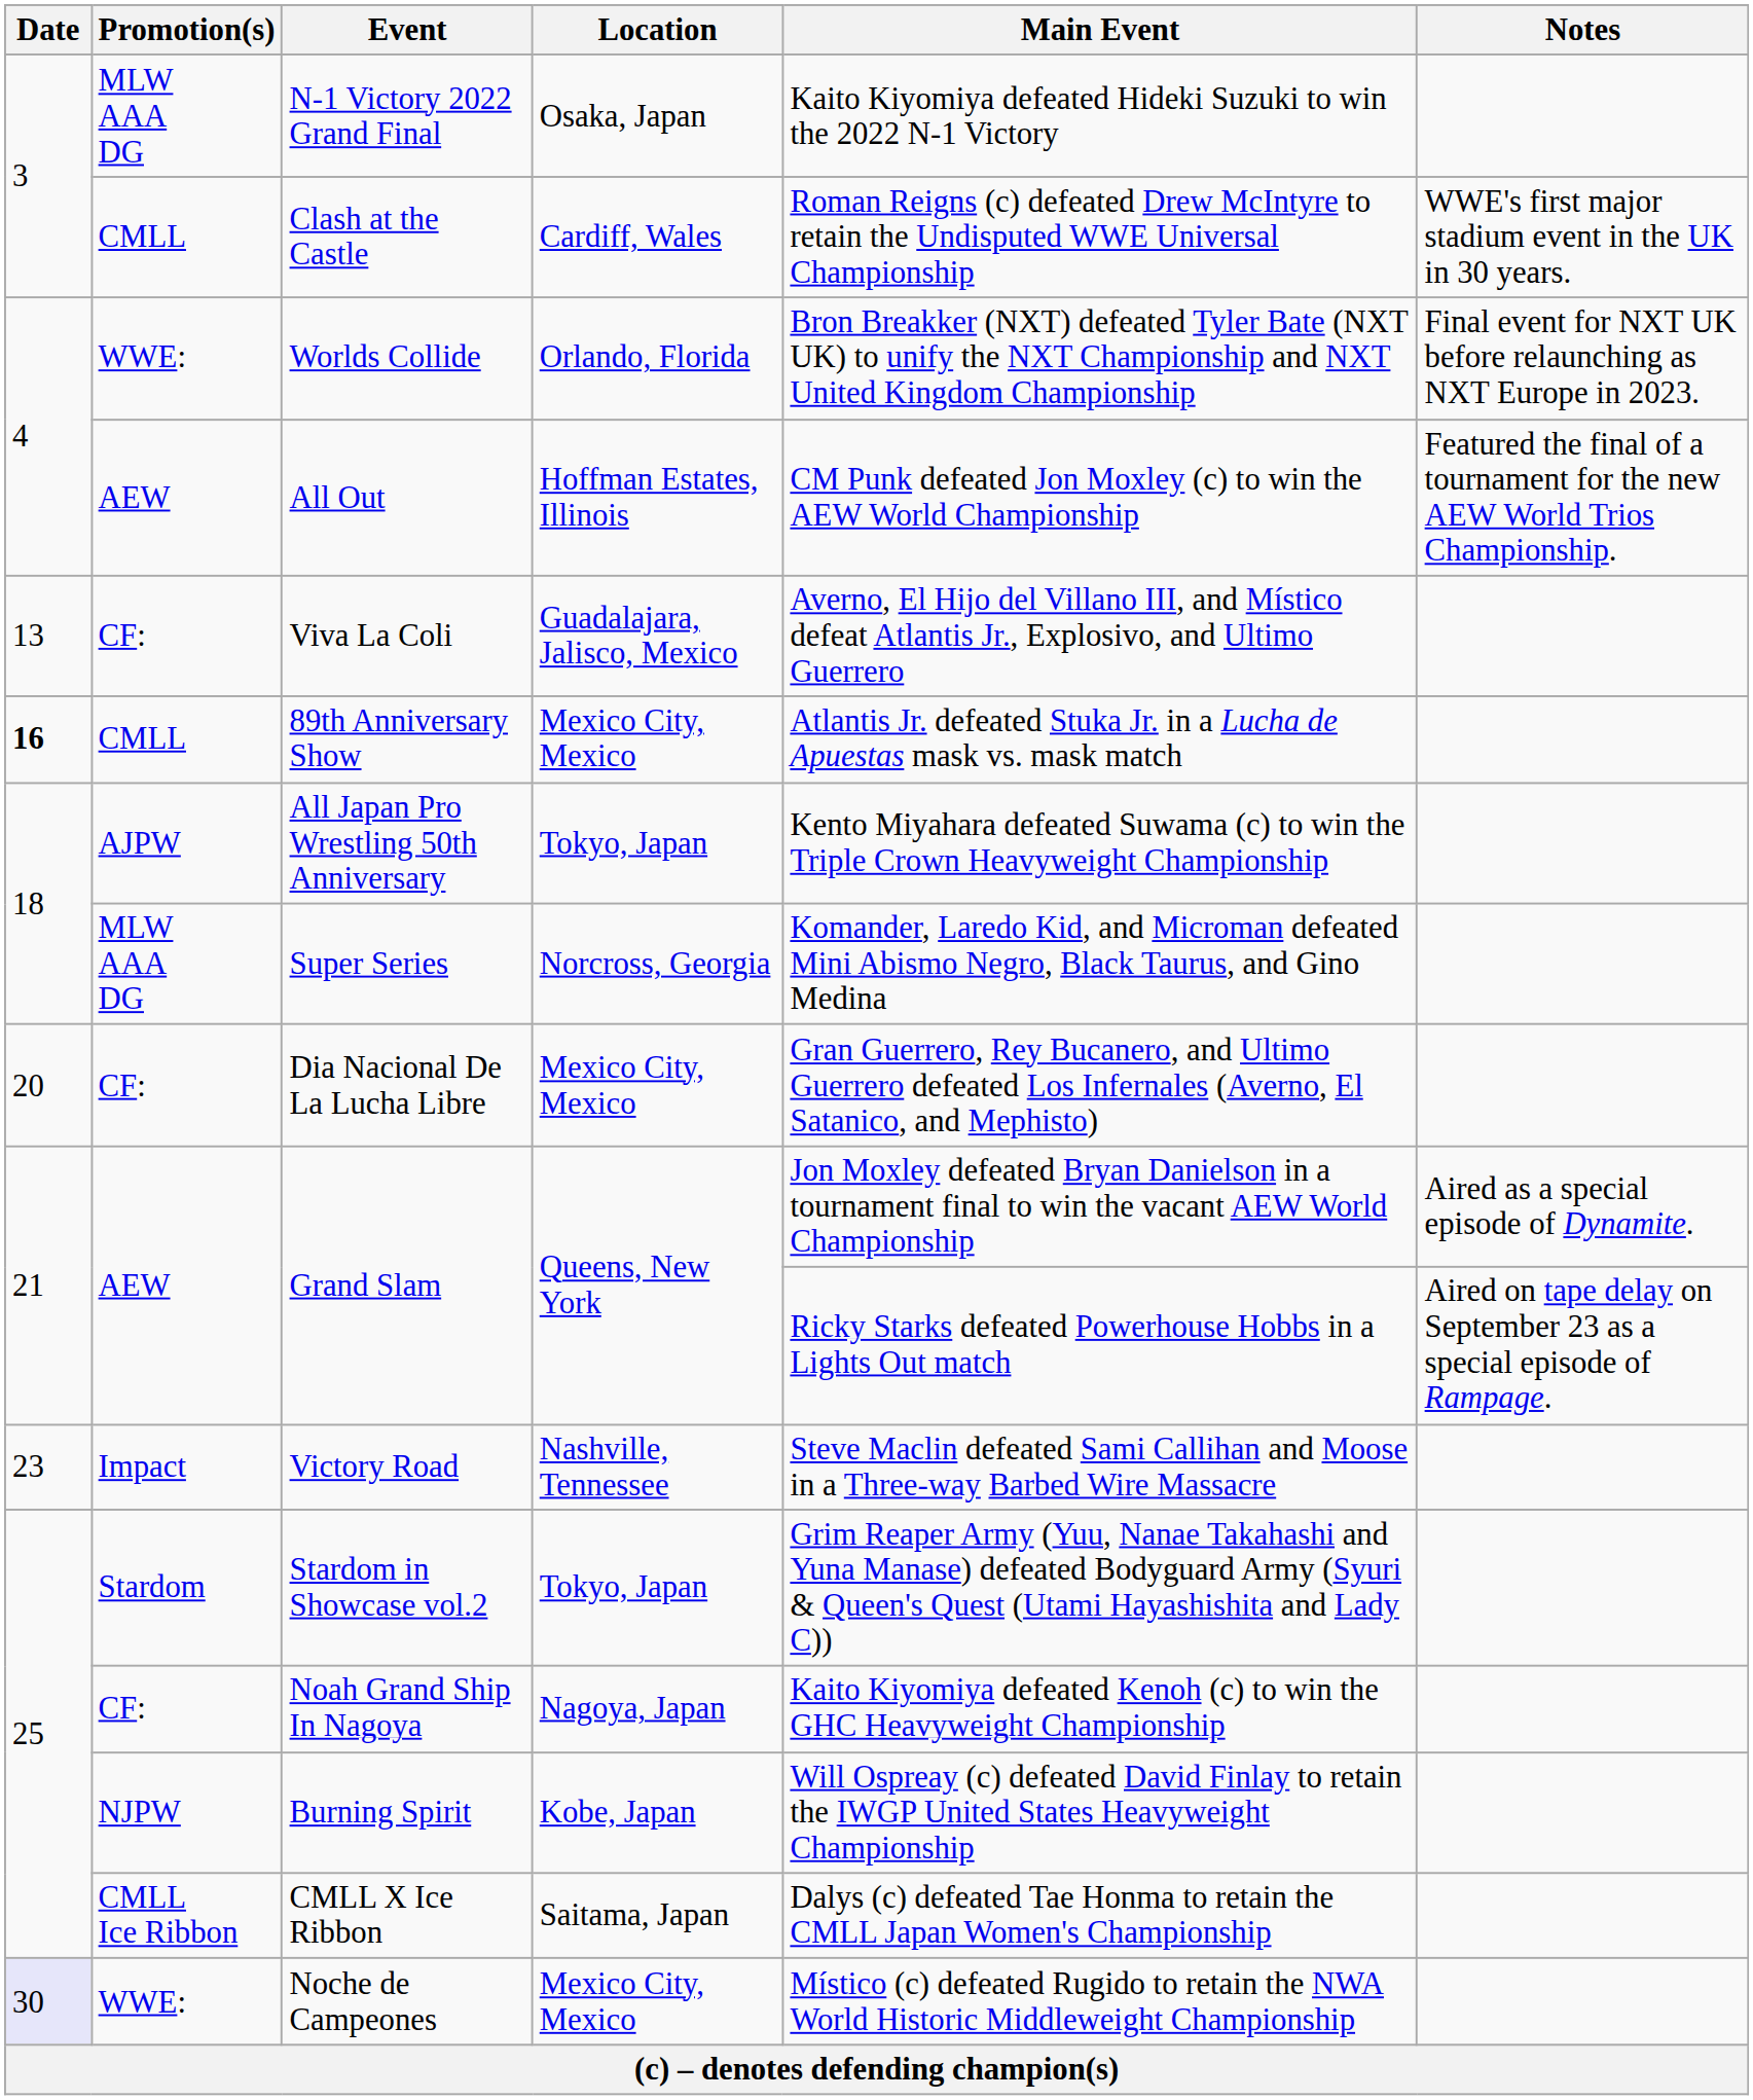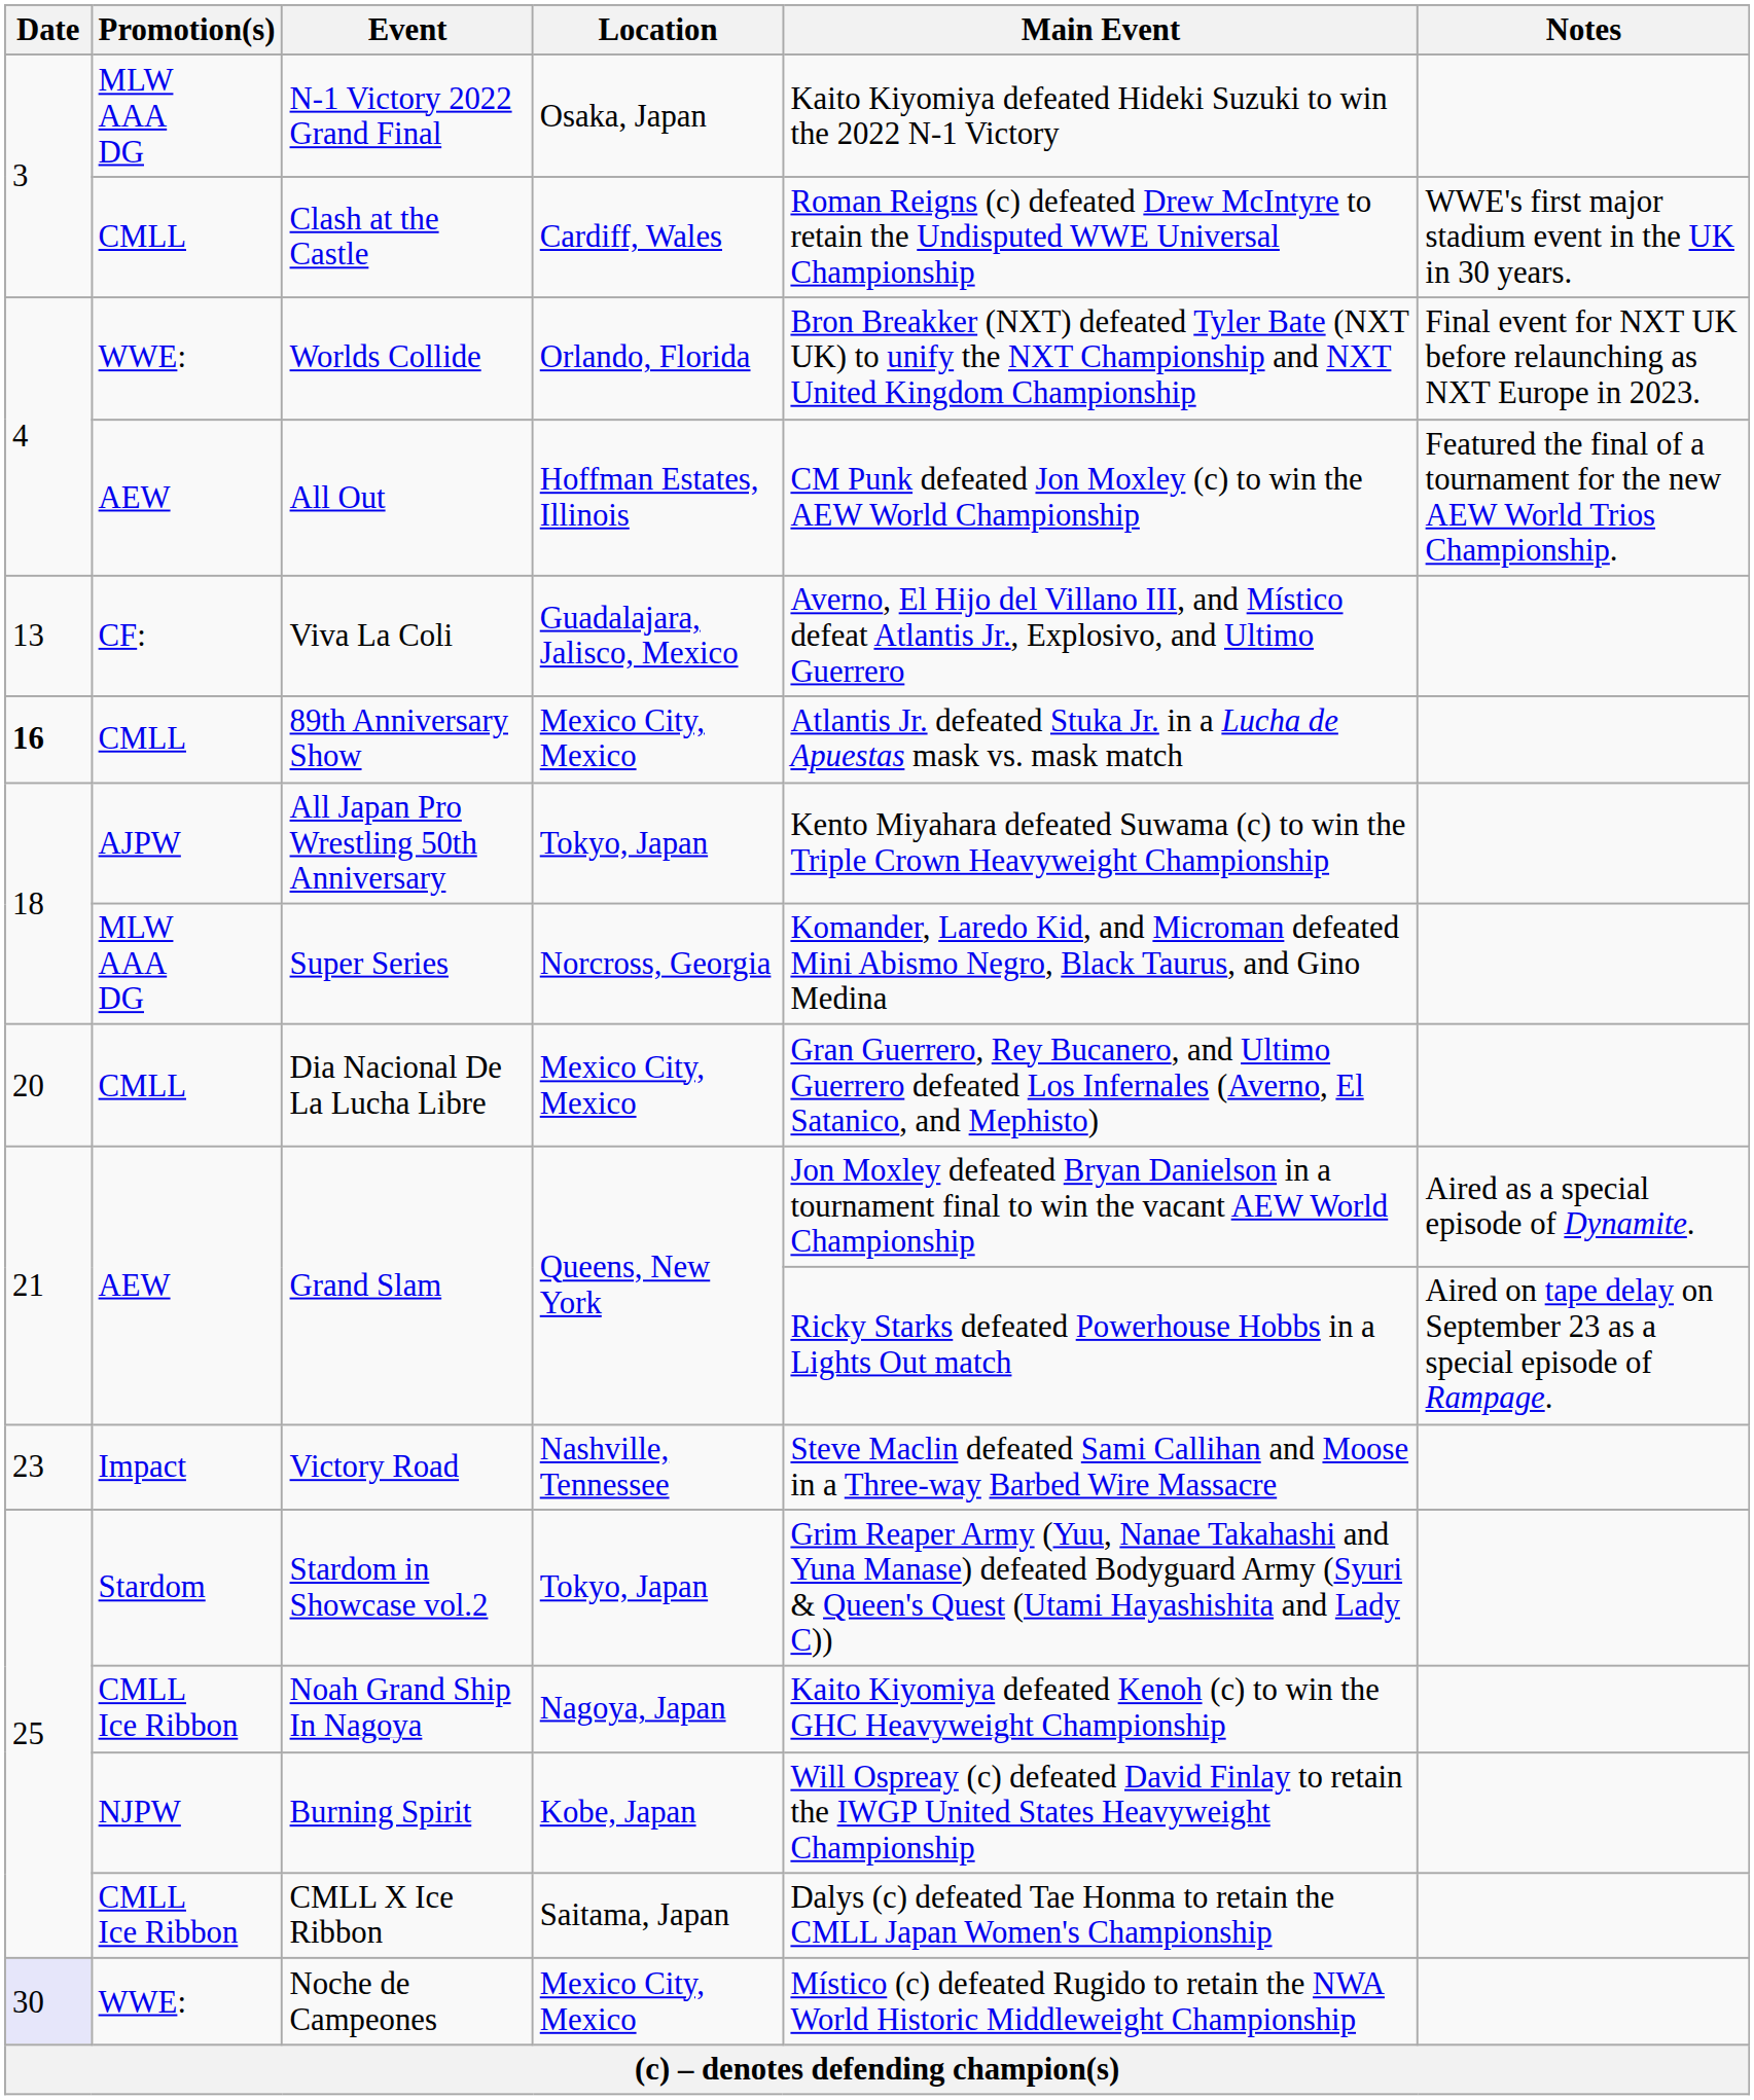Dia Nacional De La Lucha Libre | Promotion(s): CF: -> CMLL
Noah Grand Ship In Nagoya | Promotion(s): CF: -> CMLL Ice Ribbon
